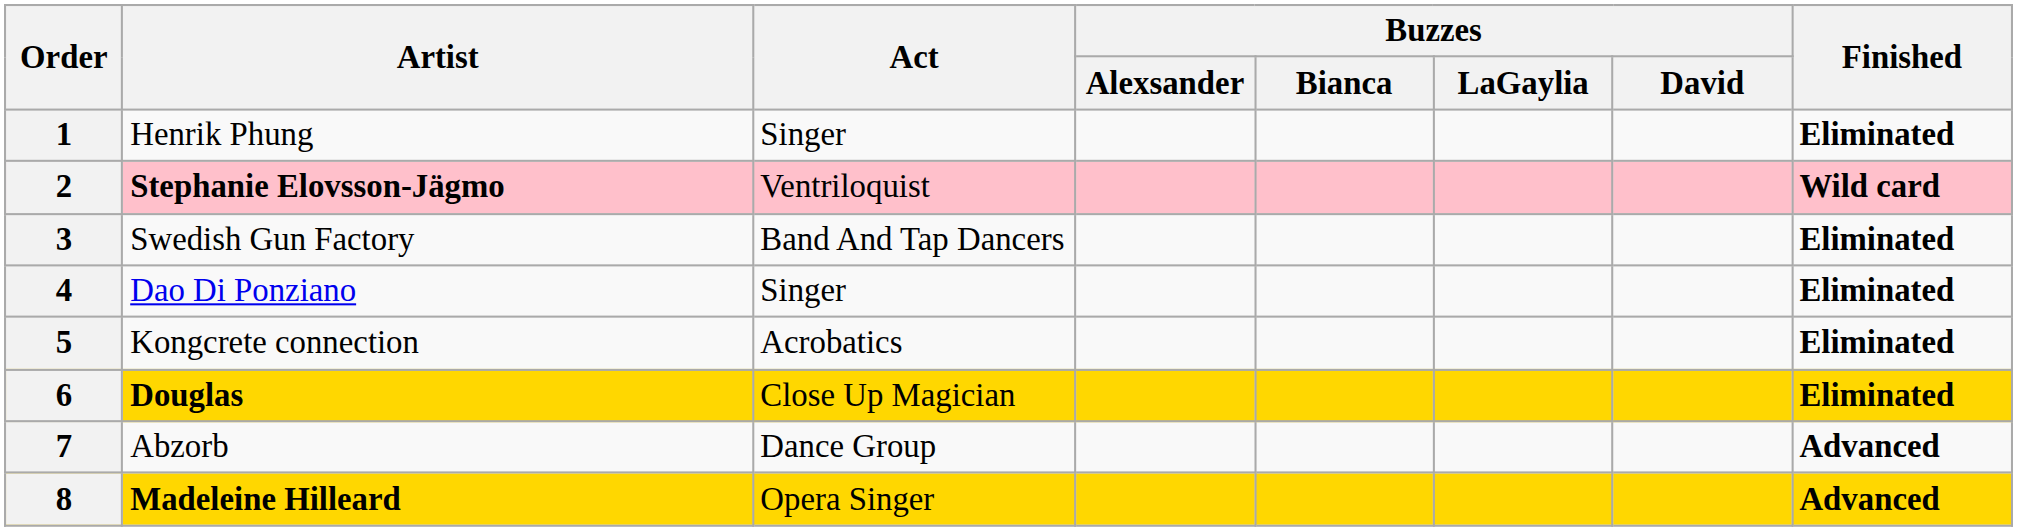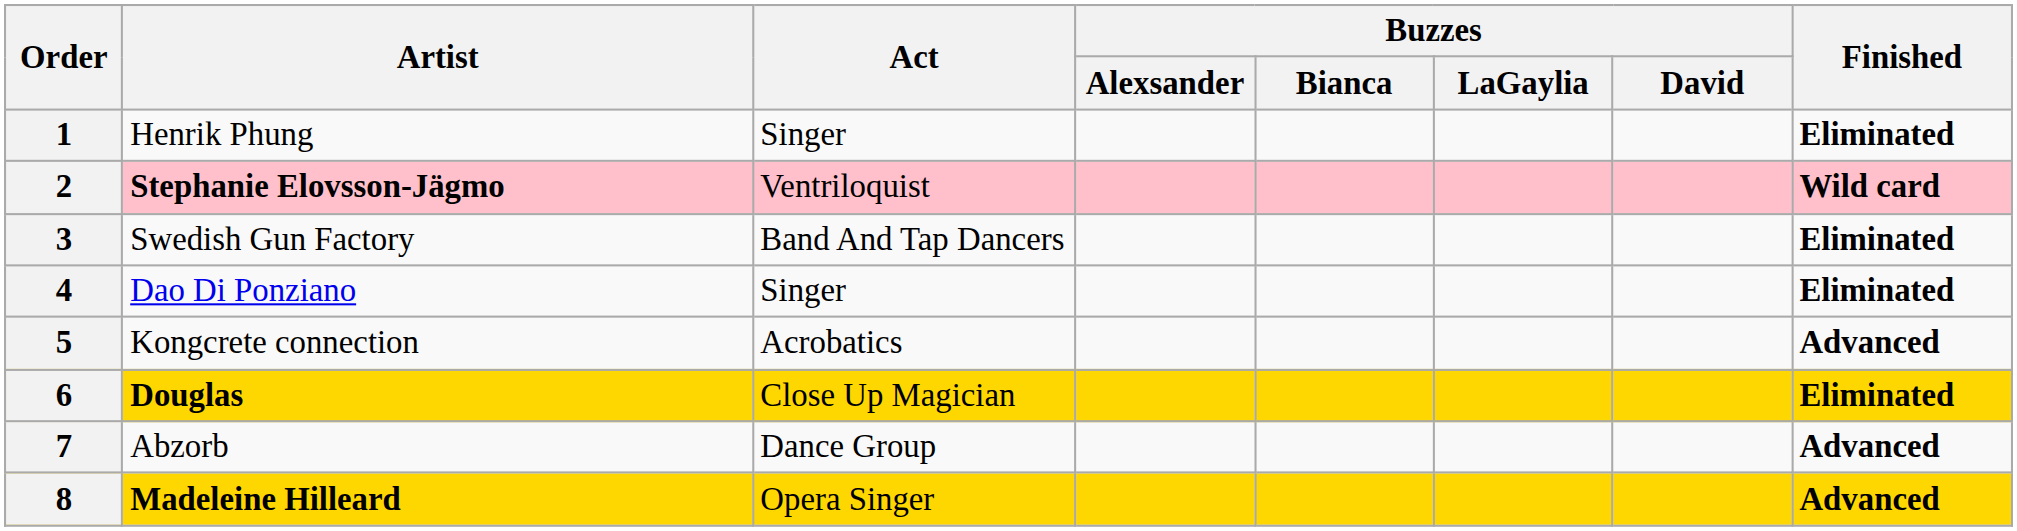5 | Finished: Eliminated -> Advanced
